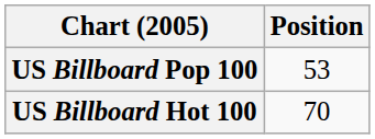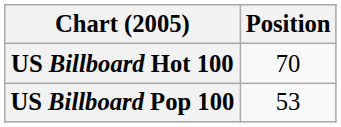rows swapped: US Billboard Hot 100 <-> US Billboard Pop 100
